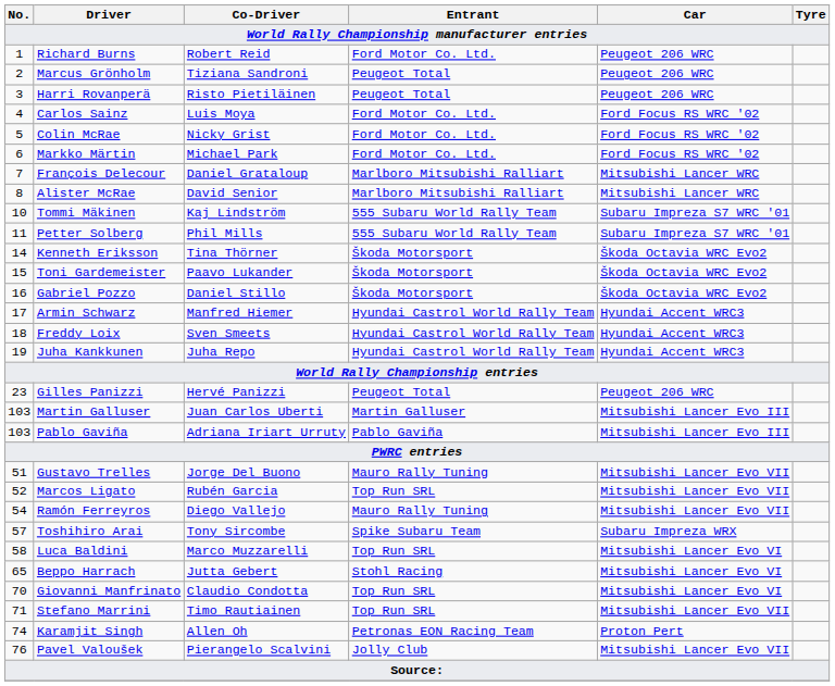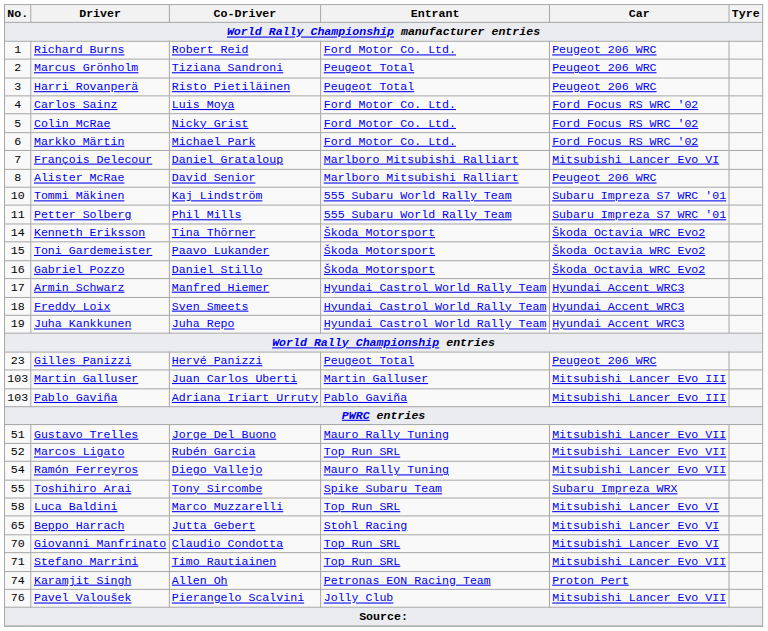François Delecour | Car: Mitsubishi Lancer WRC -> Mitsubishi Lancer Evo VI
Alister McRae | Car: Mitsubishi Lancer WRC -> Peugeot 206 WRC
Toshihiro Arai | No.: 57 -> 55
